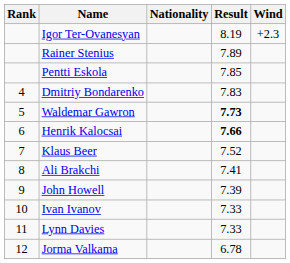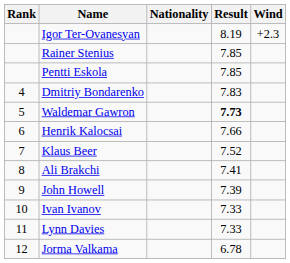Rainer Stenius | Result: 7.89 -> 7.85
Henrik Kalocsai | Result: bold -> normal
